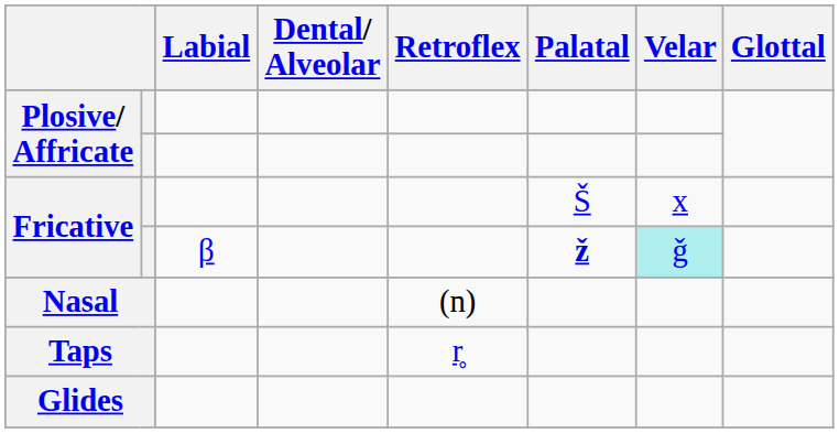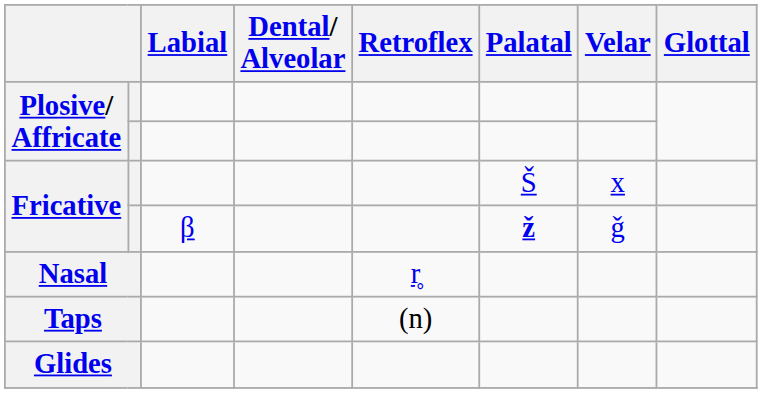Fricative / β | Velar: paleturquoise background -> no background
Nasal | Retroflex: (n) -> r̥
Taps | Retroflex: r̥ -> (n)
